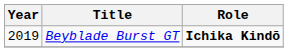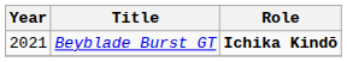Beyblade Burst GT | Year: 2019 -> 2021
